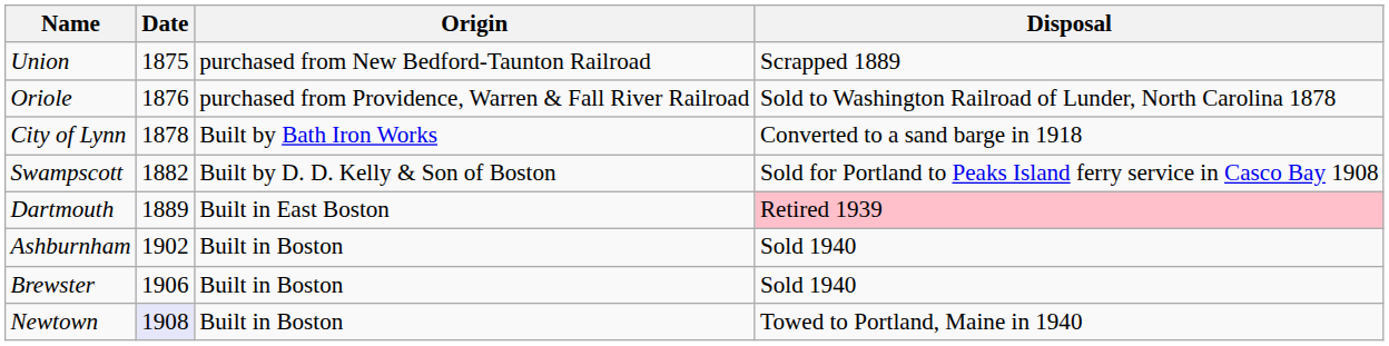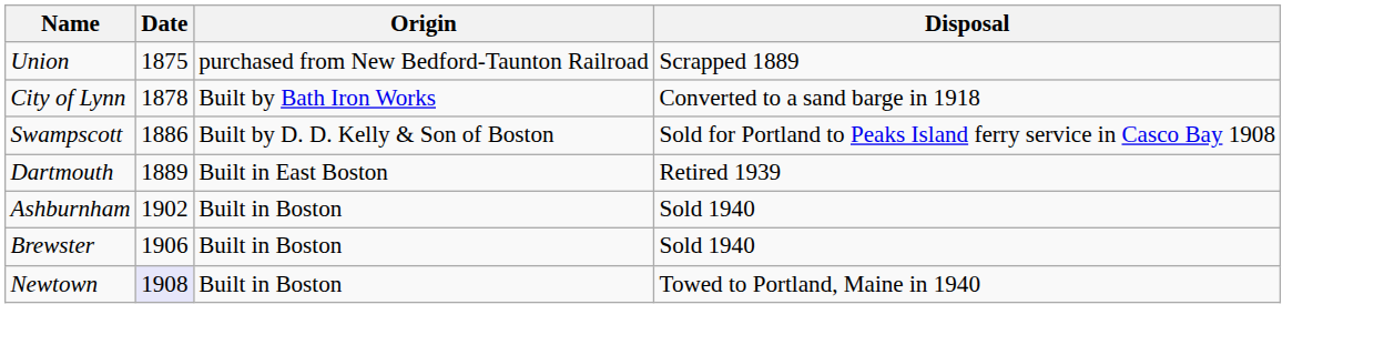- row: Oriole | 1876 | purchased from Providence, Warren & Fall River Railroad | Sold to Washington Railroad of Lunder, North Carolina 1878
Swampscott | Date: 1882 -> 1886
Dartmouth | Disposal: pink background -> no background
